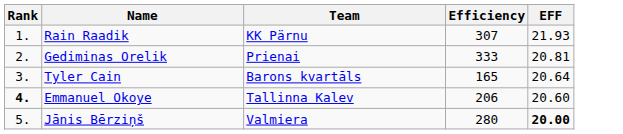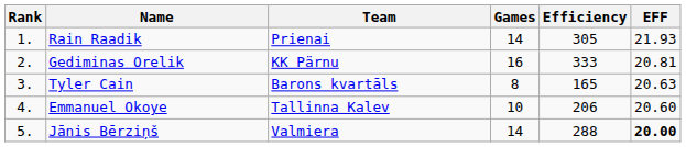+ column: Games | 14 | 16 | 8 | 10 | 14
Rain Raadik | Team: KK Pärnu -> Prienai
Rain Raadik | Efficiency: 307 -> 305
Gediminas Orelik | Team: Prienai -> KK Pärnu
Tyler Cain | EFF: 20.64 -> 20.63
Emmanuel Okoye | Rank: bold -> normal
Jānis Bērziņš | Efficiency: 280 -> 288
